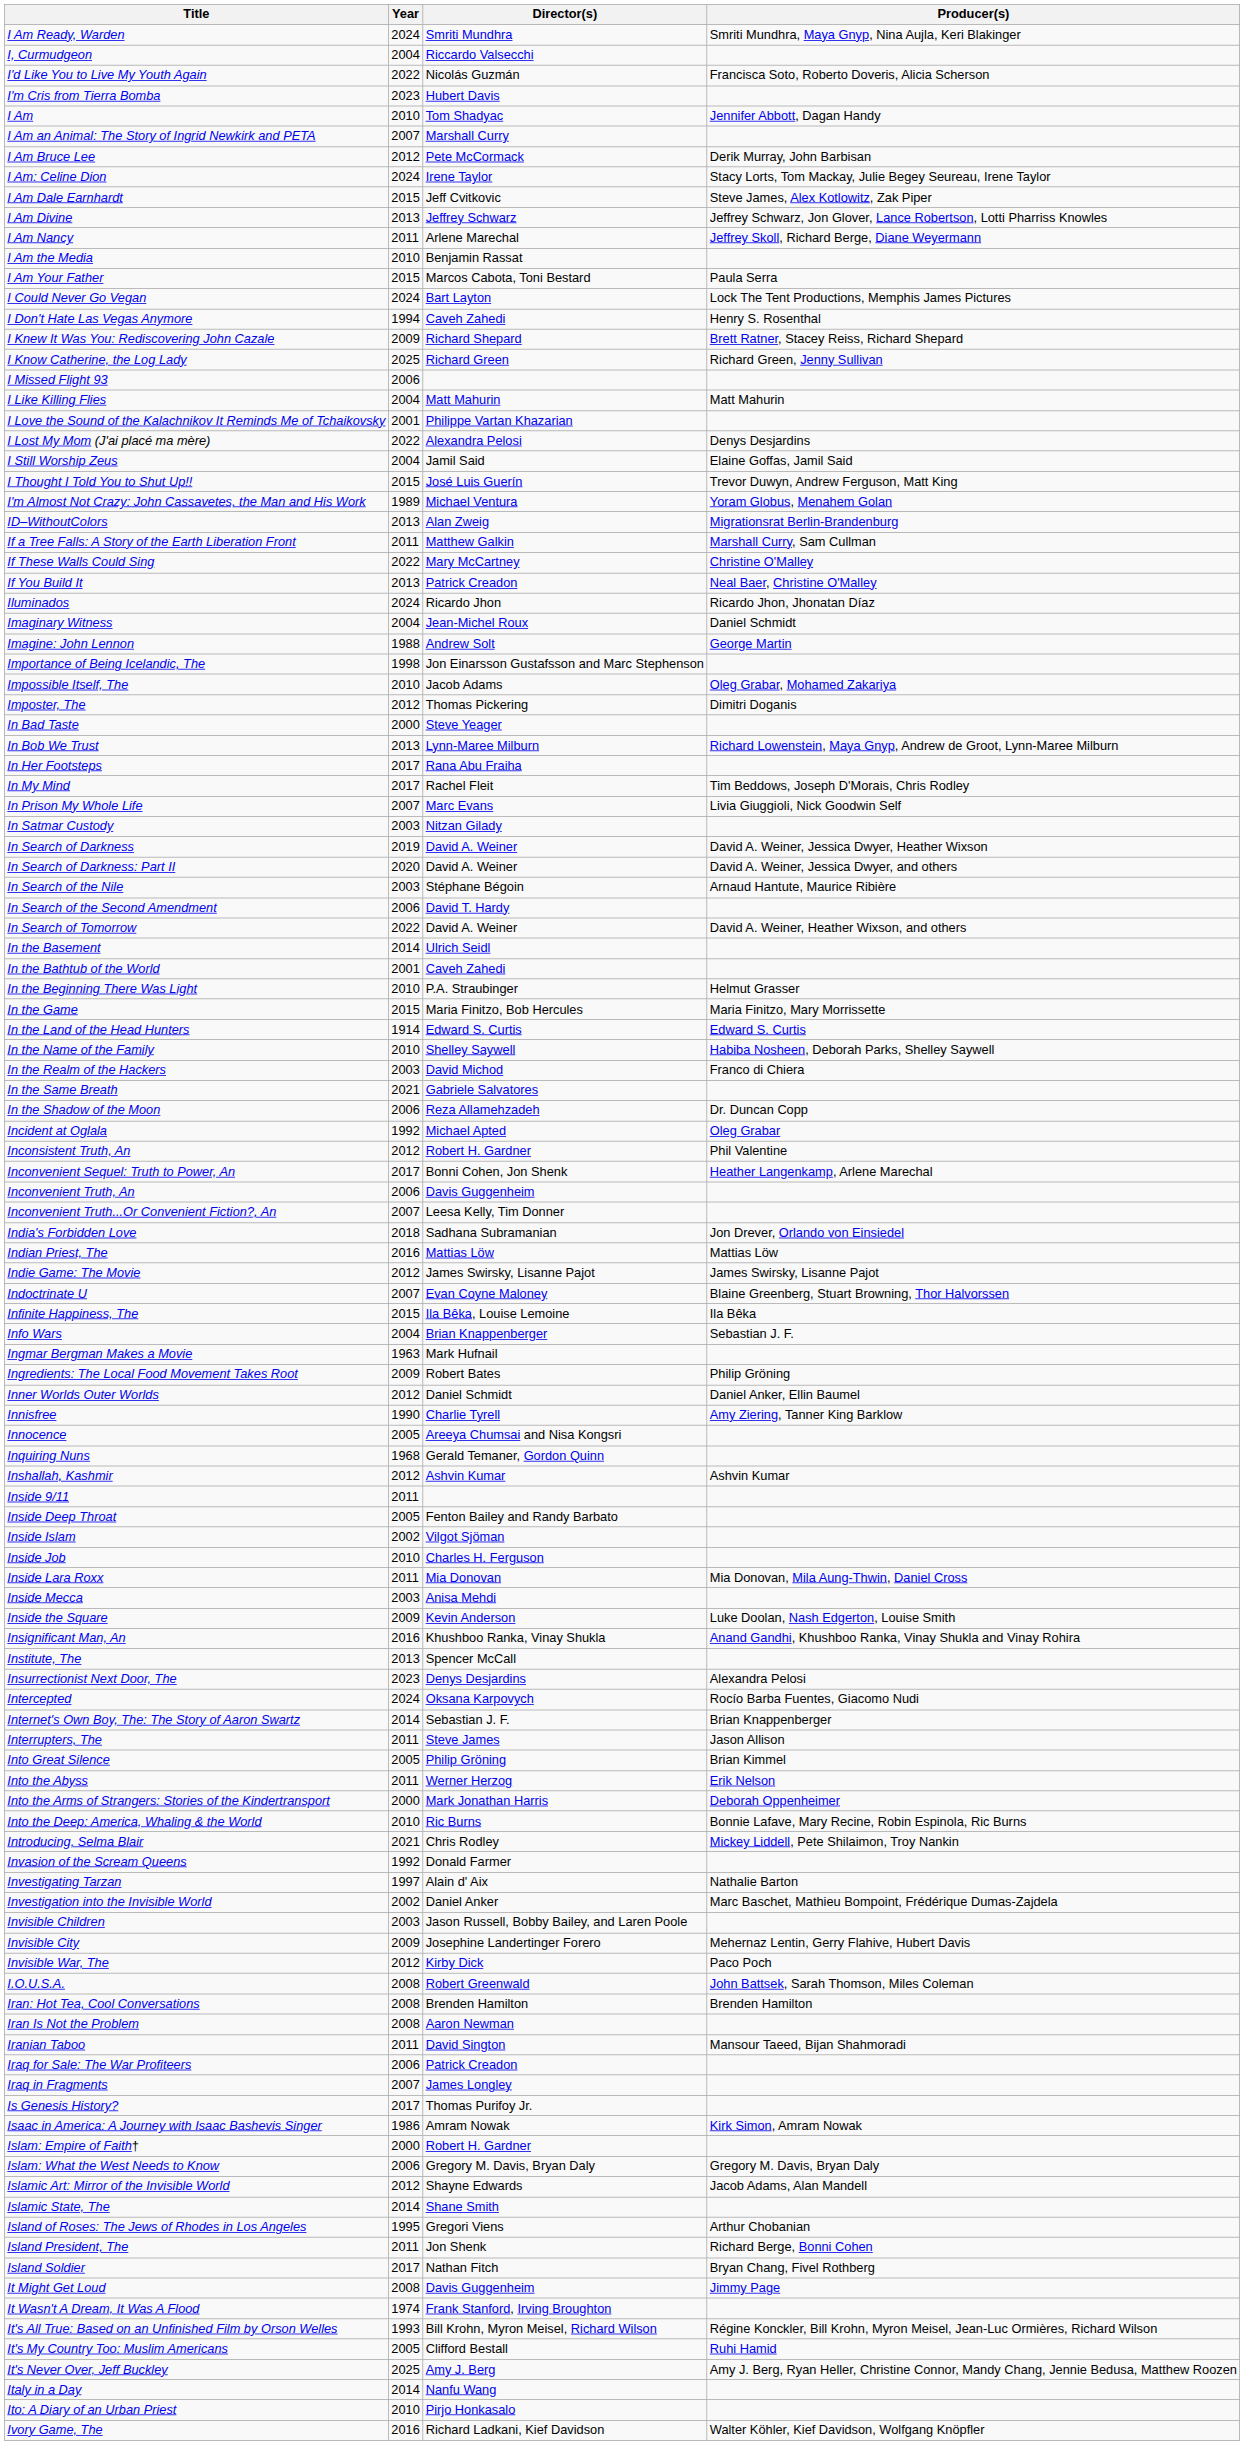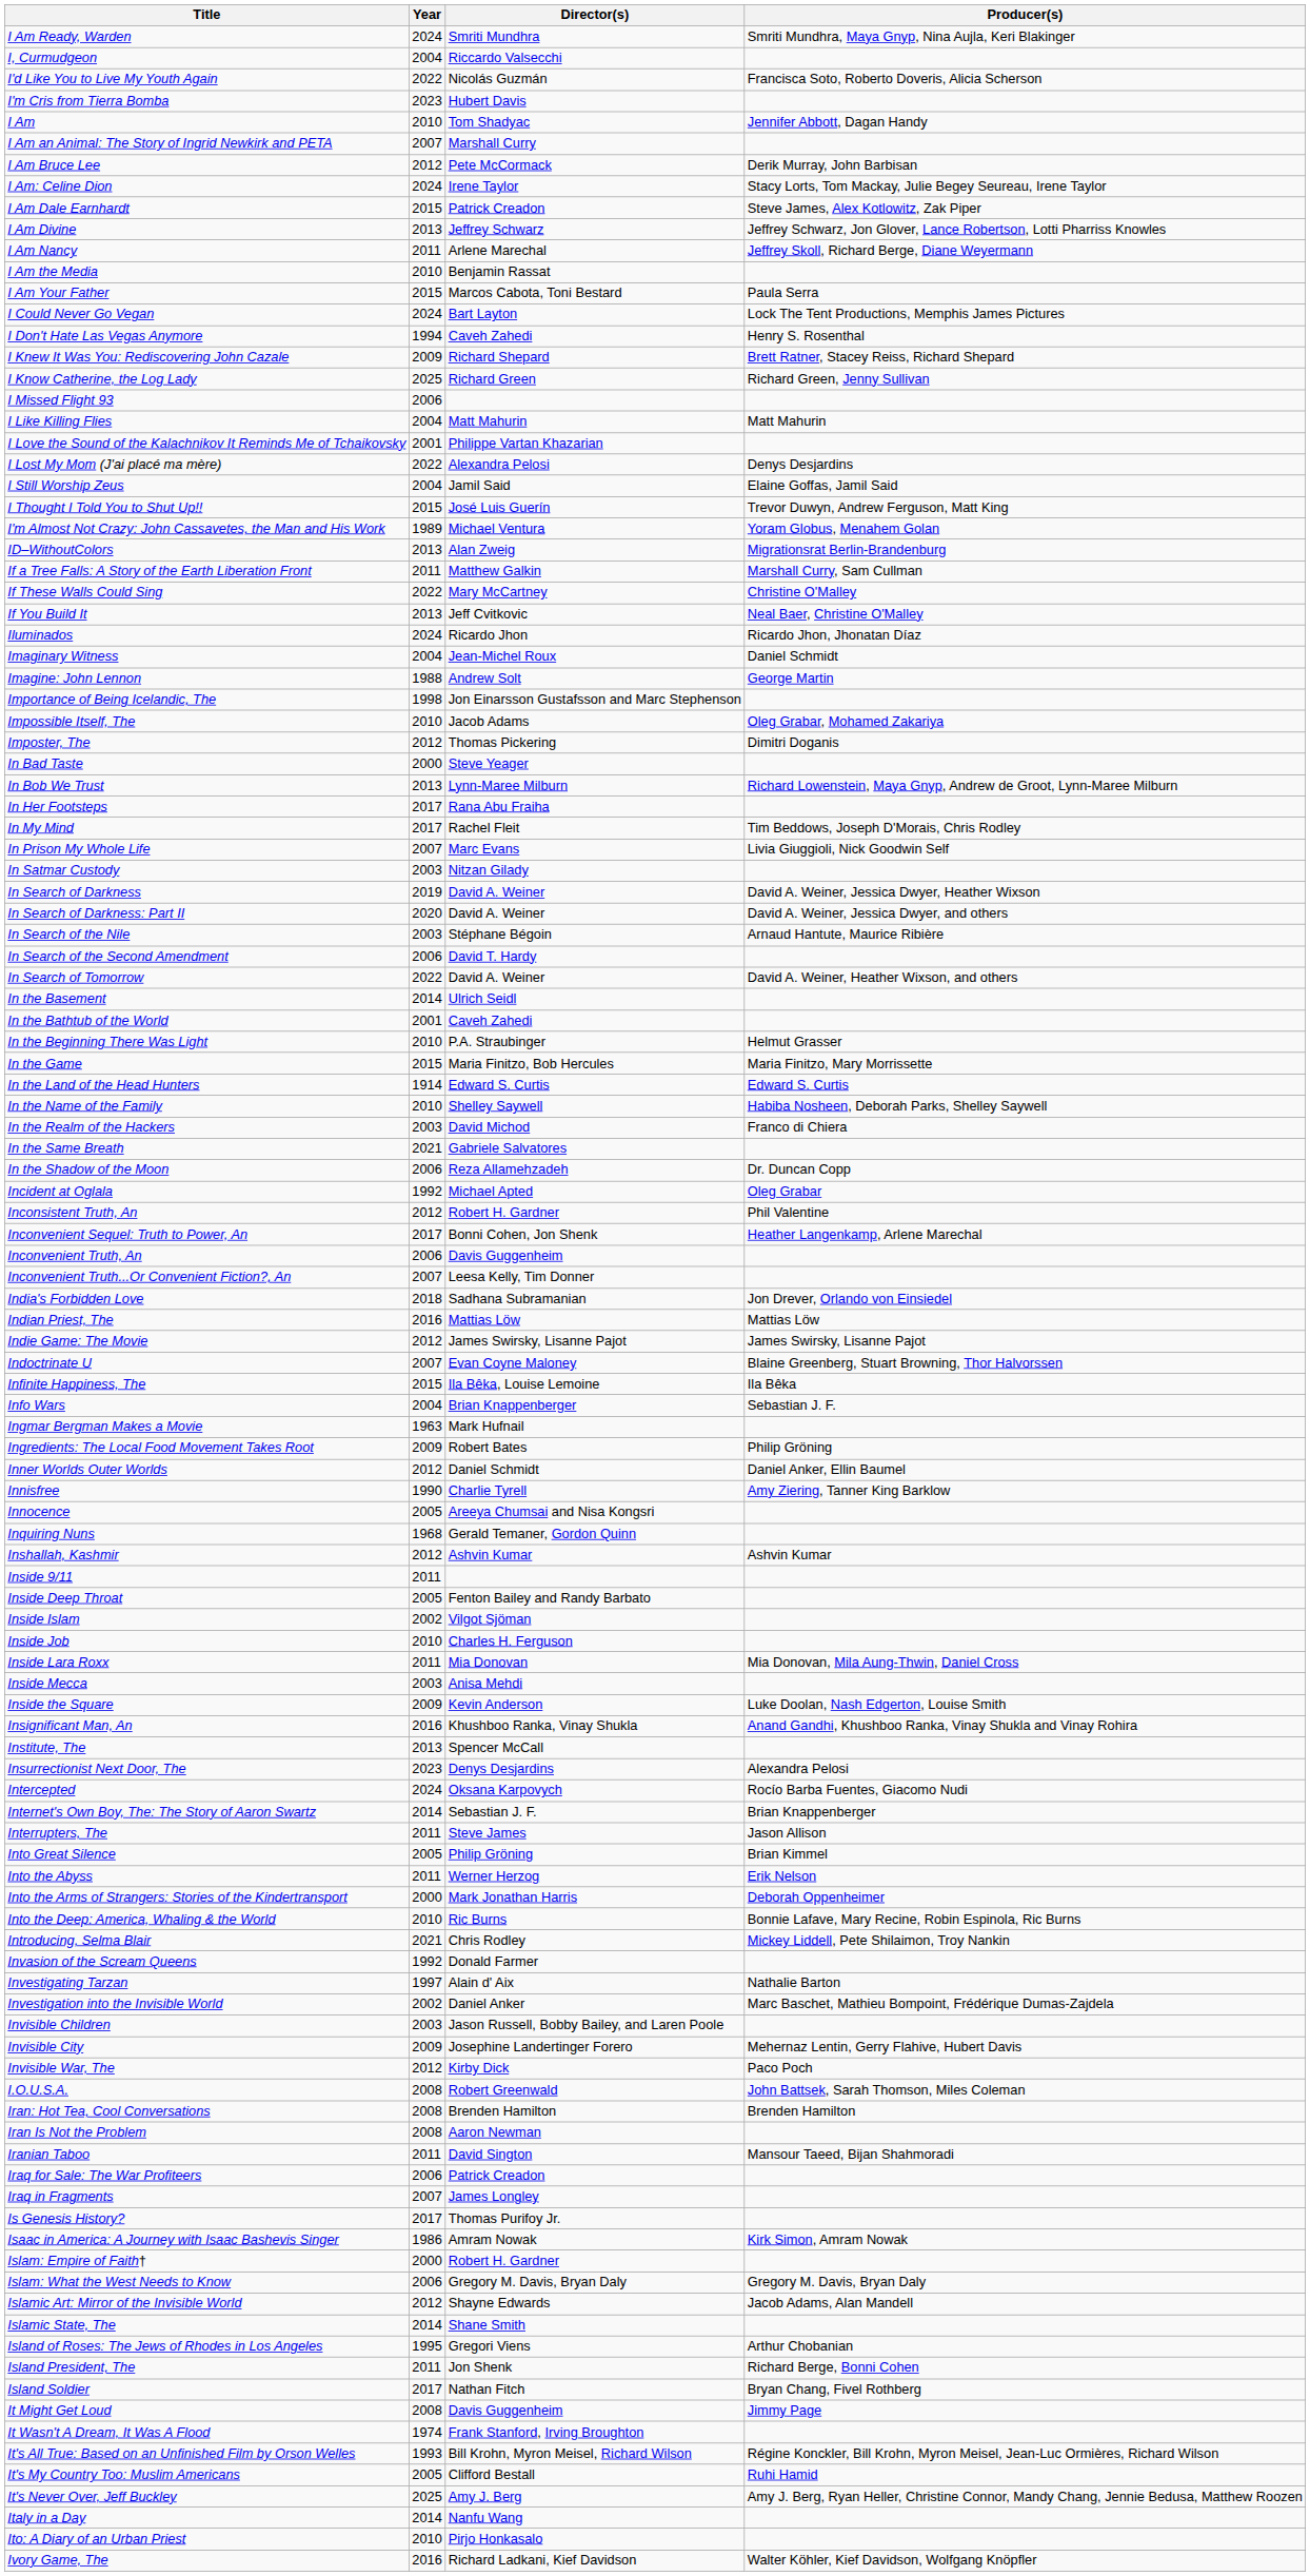I Am Dale Earnhardt | Director(s): Jeff Cvitkovic -> Patrick Creadon
If You Build It | Director(s): Patrick Creadon -> Jeff Cvitkovic
